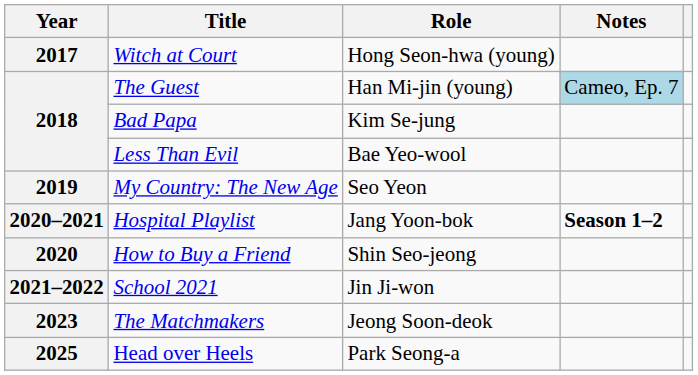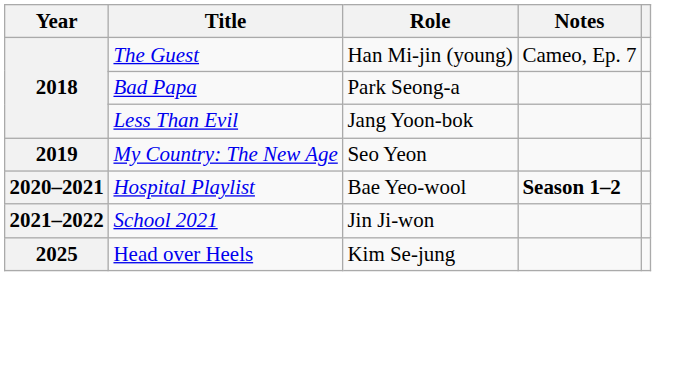- row: 2017 | Witch at Court | Hong Seon-hwa (young)
The Guest | Notes: lightblue background -> no background
Bad Papa | Role: Kim Se-jung -> Park Seong-a
Less Than Evil | Role: Bae Yeo-wool -> Jang Yoon-bok
Hospital Playlist | Role: Jang Yoon-bok -> Bae Yeo-wool
- row: 2020 | How to Buy a Friend | Shin Seo-jeong
- row: 2023 | The Matchmakers | Jeong Soon-deok
Head over Heels | Role: Park Seong-a -> Kim Se-jung
